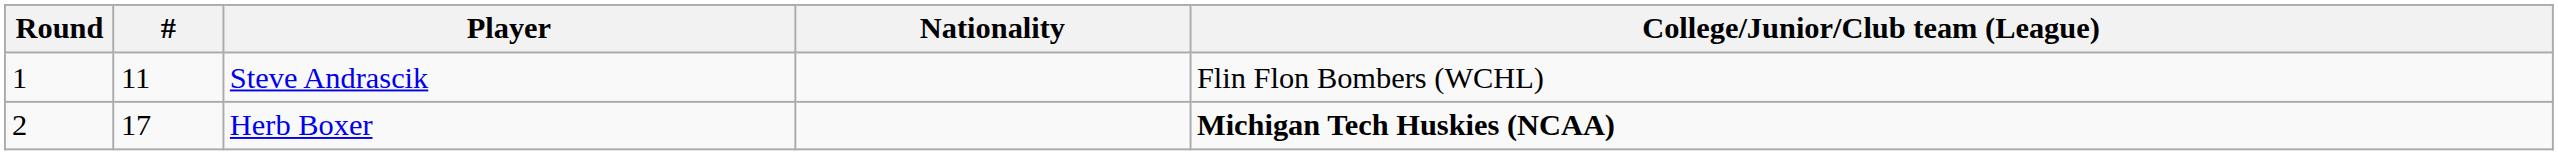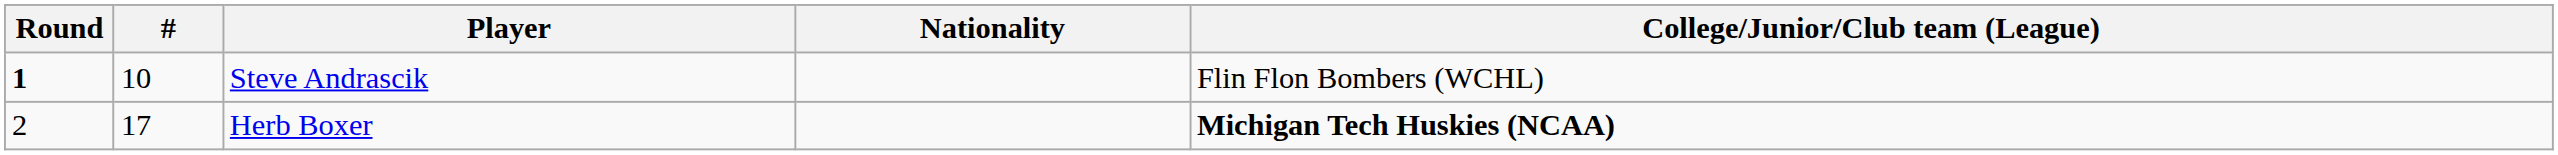Steve Andrascik | Round: normal -> bold
Steve Andrascik | #: 11 -> 10
